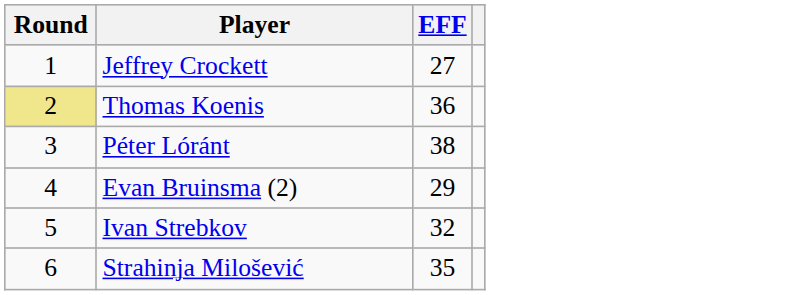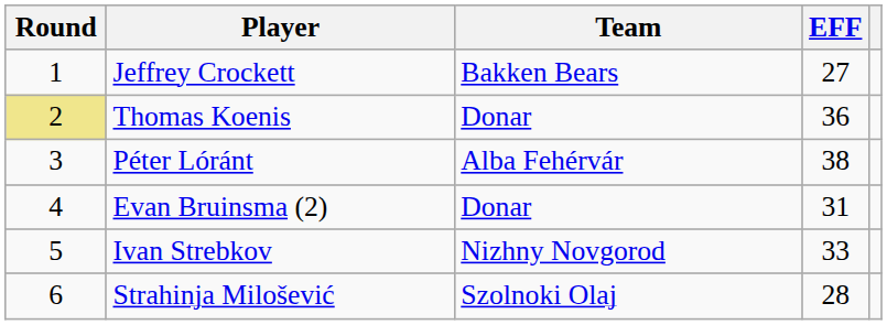+ column: Team | Bakken Bears | Donar | Alba Fehérvár | Donar | Nizhny Novgorod | Szolnoki Olaj
Evan Bruinsma (2) | EFF: 29 -> 31
Ivan Strebkov | EFF: 32 -> 33
Strahinja Milošević | EFF: 35 -> 28
